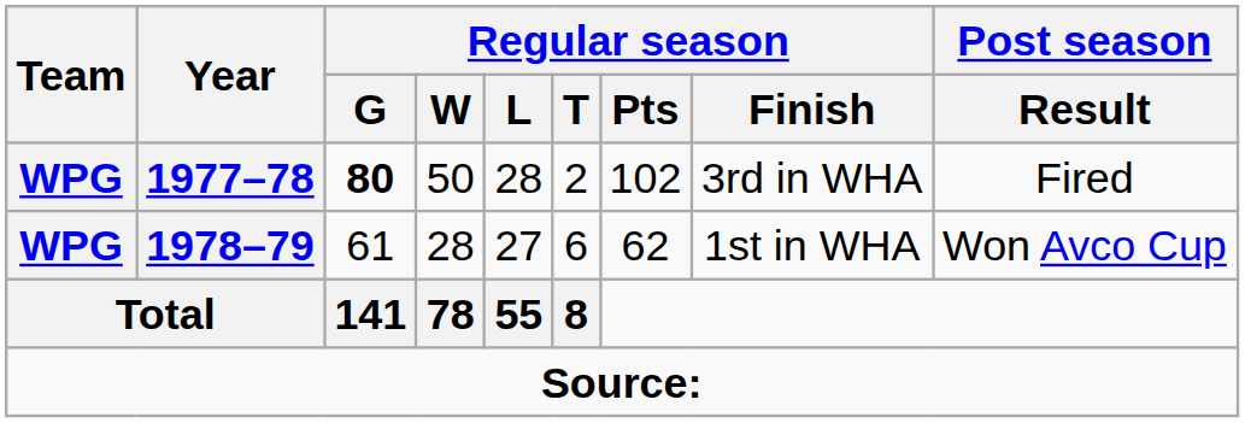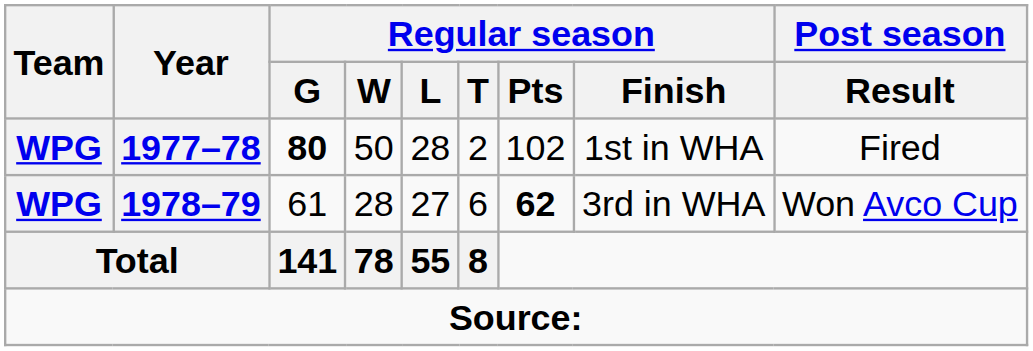1977–78 | Regular season / Finish: 3rd in WHA -> 1st in WHA
1978–79 | Regular season / Pts: normal -> bold
1978–79 | Regular season / Finish: 1st in WHA -> 3rd in WHA
